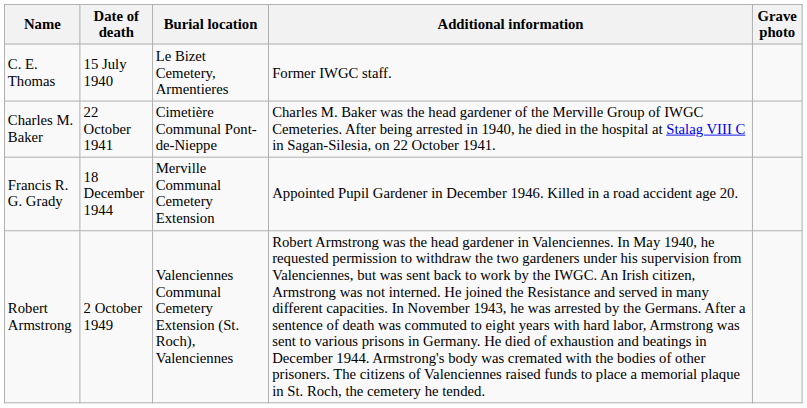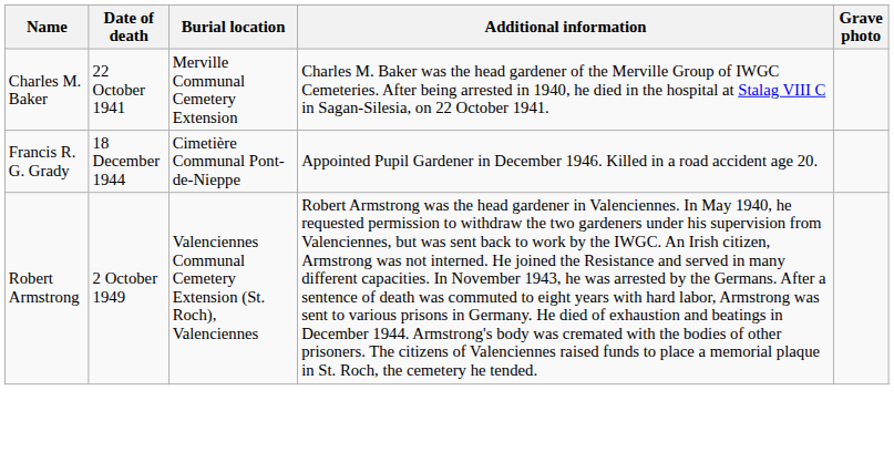- row: C. E. Thomas | 15 July 1940 | Le Bizet Cemetery, Armentieres | Former IWGC staff.
Charles M. Baker | Burial location: Cimetière Communal Pont-de-Nieppe -> Merville Communal Cemetery Extension
Francis R. G. Grady | Burial location: Merville Communal Cemetery Extension -> Cimetière Communal Pont-de-Nieppe
